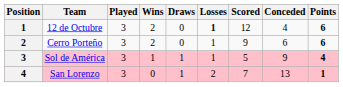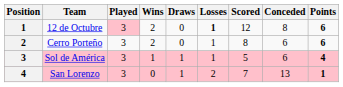12 de Octubre | Played: no background -> pink background
12 de Octubre | Conceded: 4 -> 8
Cerro Porteño | Scored: 9 -> 8
Sol de América | Conceded: 9 -> 6
